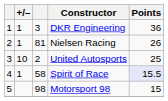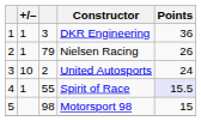Nielsen Racing | column 3: 81 -> 79
United Autosports | Points: 25 -> 24
Spirit of Race | column 3: 58 -> 55
